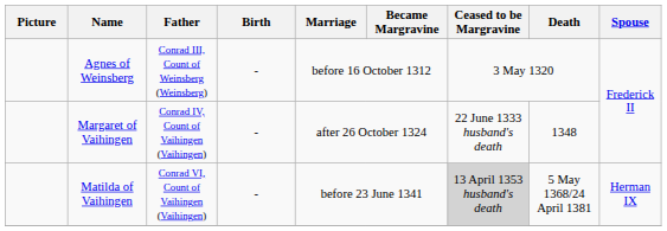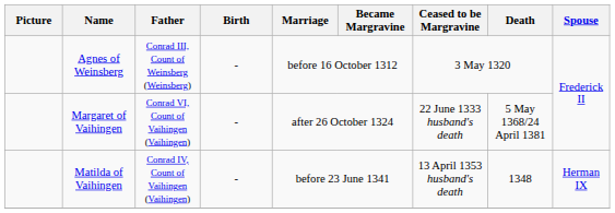Margaret of Vaihingen | Father: Conrad IV, Count of Vaihingen (Vaihingen) -> Conrad VI, Count of Vaihingen (Vaihingen)
Margaret of Vaihingen | Death: 1348 -> 5 May 1368/24 April 1381
Matilda of Vaihingen | Father: Conrad VI, Count of Vaihingen (Vaihingen) -> Conrad IV, Count of Vaihingen (Vaihingen)
Matilda of Vaihingen | Ceased to be Margravine: lightgrey background -> no background
Matilda of Vaihingen | Death: 5 May 1368/24 April 1381 -> 1348
